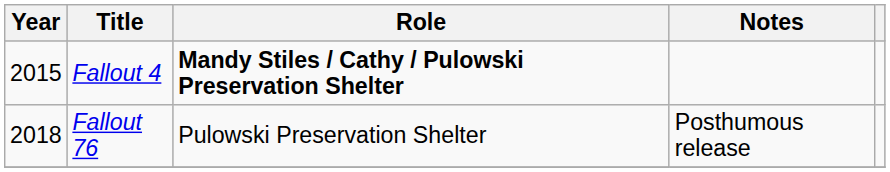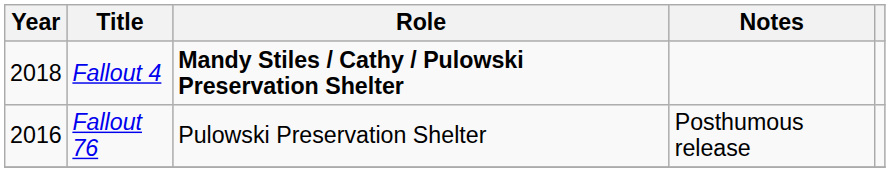Fallout 4 | Year: 2015 -> 2018
Fallout 76 | Year: 2018 -> 2016
